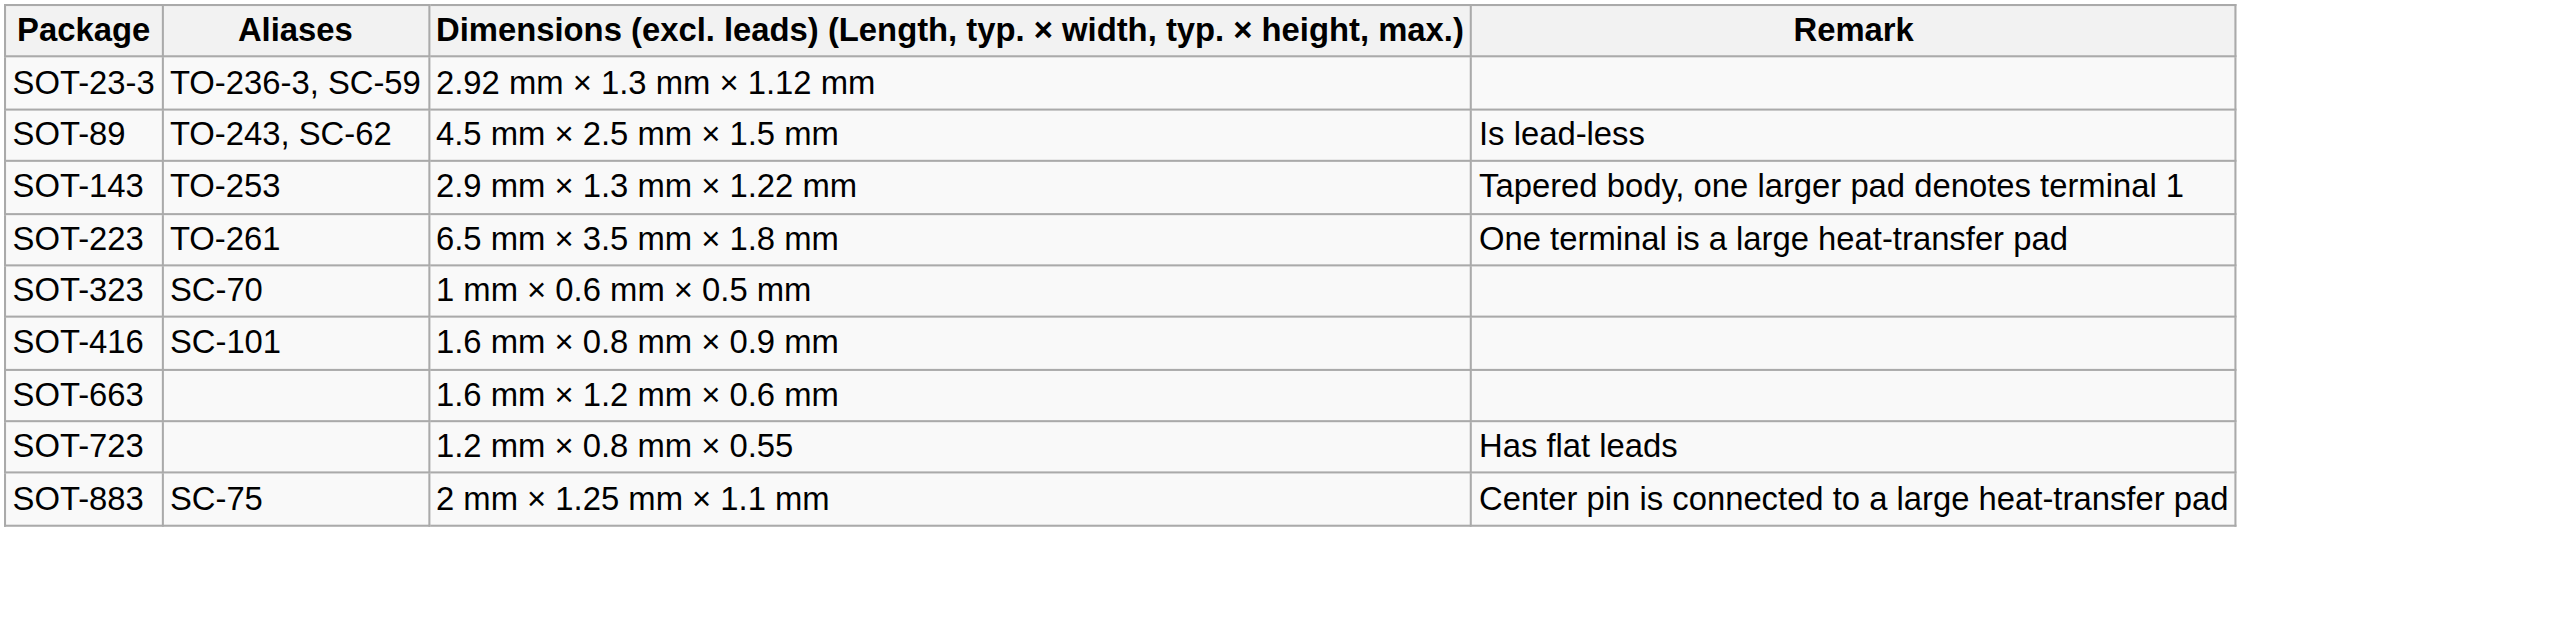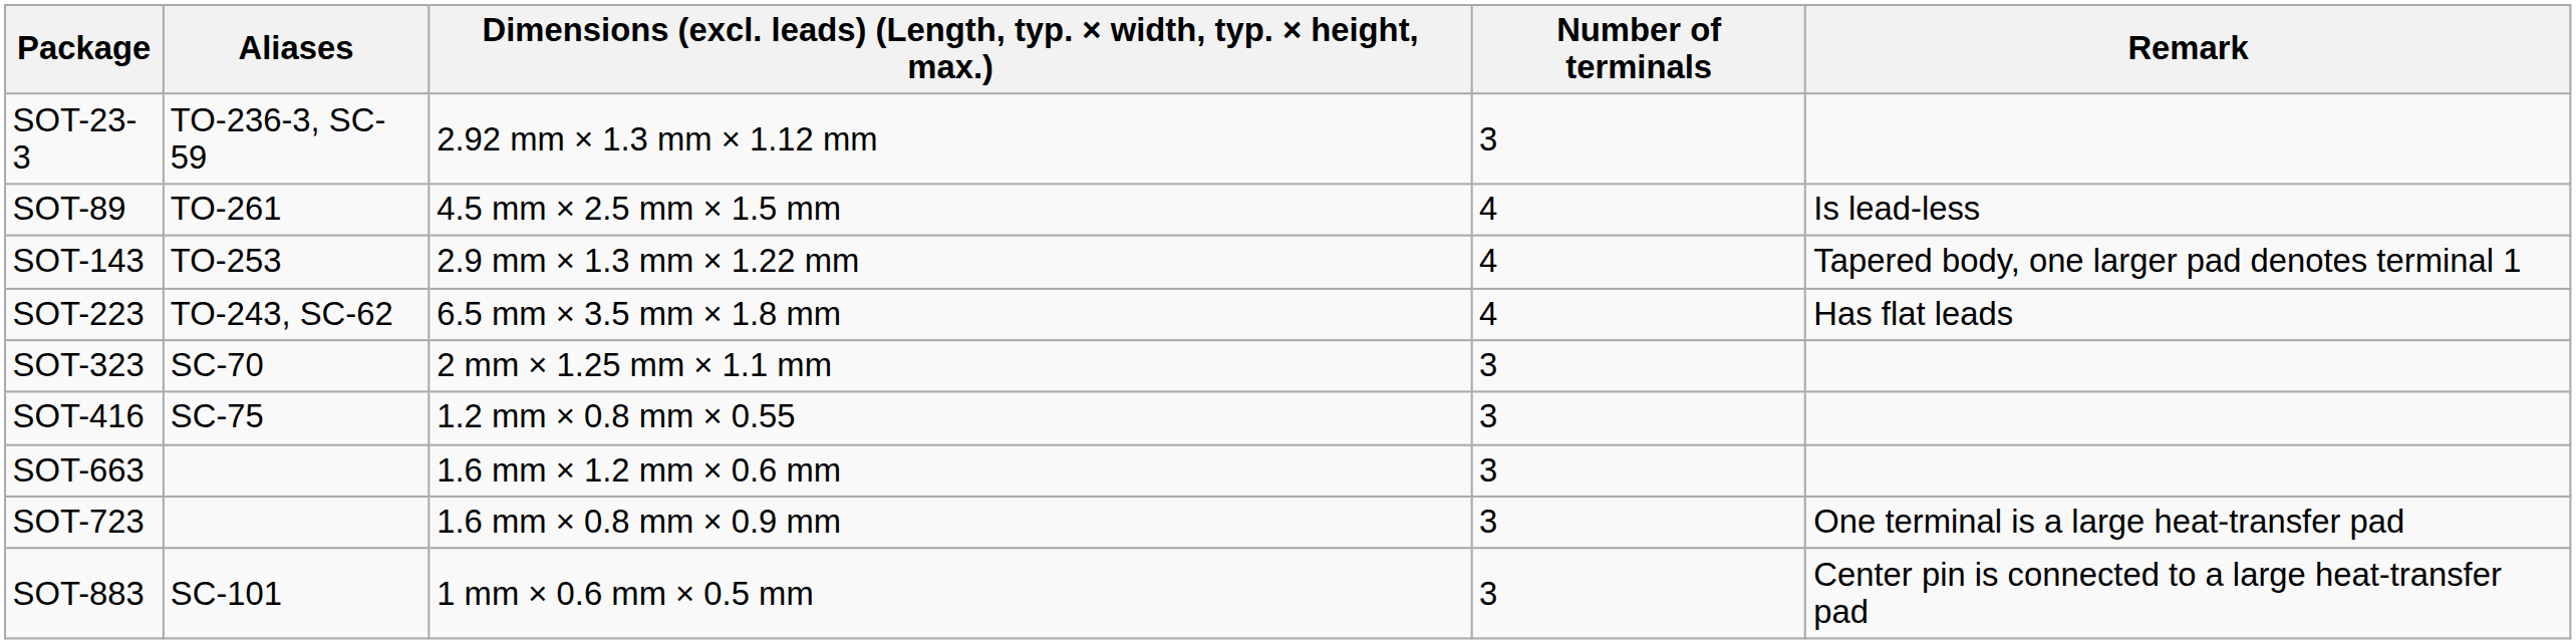+ column: Number of terminals | 3 | 4 | 4 | 4 | 3 | 3 | 3 | 3 | 3
SOT-89 | Aliases: TO-243, SC-62 -> TO-261
SOT-223 | Aliases: TO-261 -> TO-243, SC-62
SOT-223 | Remark: One terminal is a large heat-transfer pad -> Has flat leads
SOT-323 | column 3: 1 mm × 0.6 mm × 0.5 mm -> 2 mm × 1.25 mm × 1.1 mm
SOT-416 | Aliases: SC-101 -> SC-75
SOT-416 | column 3: 1.6 mm × 0.8 mm × 0.9 mm -> 1.2 mm × 0.8 mm × 0.55
SOT-723 | column 3: 1.2 mm × 0.8 mm × 0.55 -> 1.6 mm × 0.8 mm × 0.9 mm
SOT-723 | Remark: Has flat leads -> One terminal is a large heat-transfer pad
SOT-883 | Aliases: SC-75 -> SC-101
SOT-883 | column 3: 2 mm × 1.25 mm × 1.1 mm -> 1 mm × 0.6 mm × 0.5 mm
